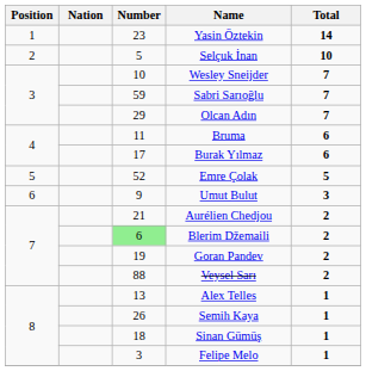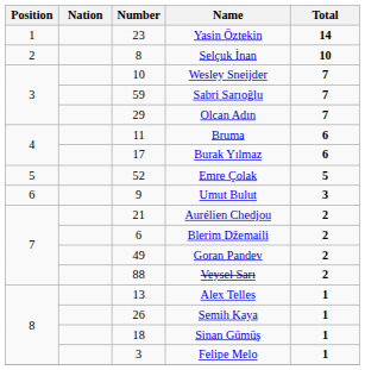Selçuk İnan | Number: 5 -> 8
Blerim Džemaili | Number: lightgreen background -> no background
Goran Pandev | Number: 19 -> 49
